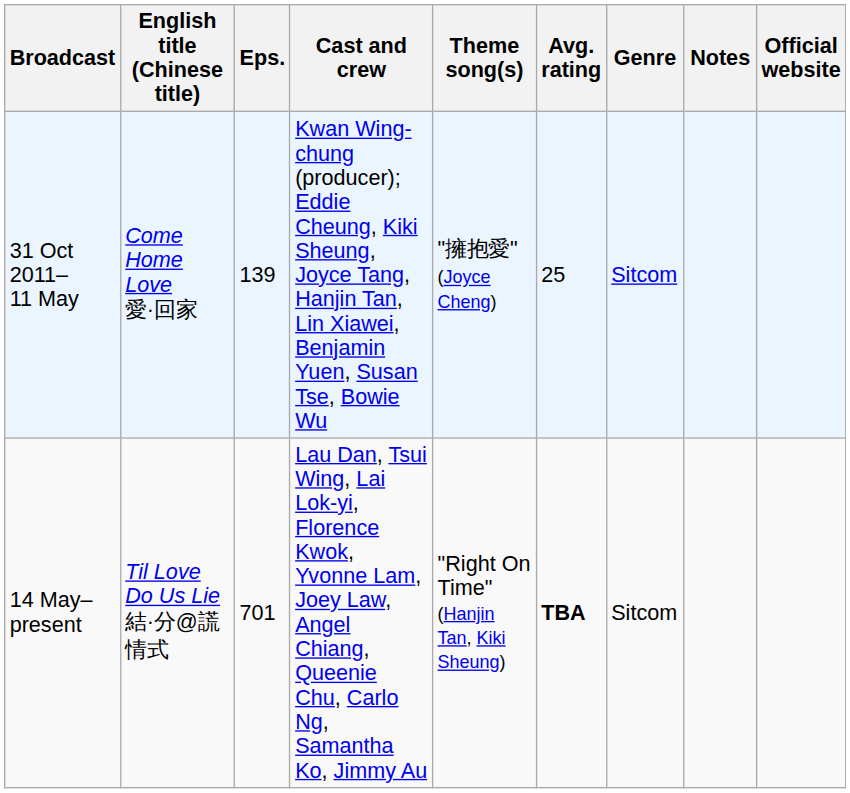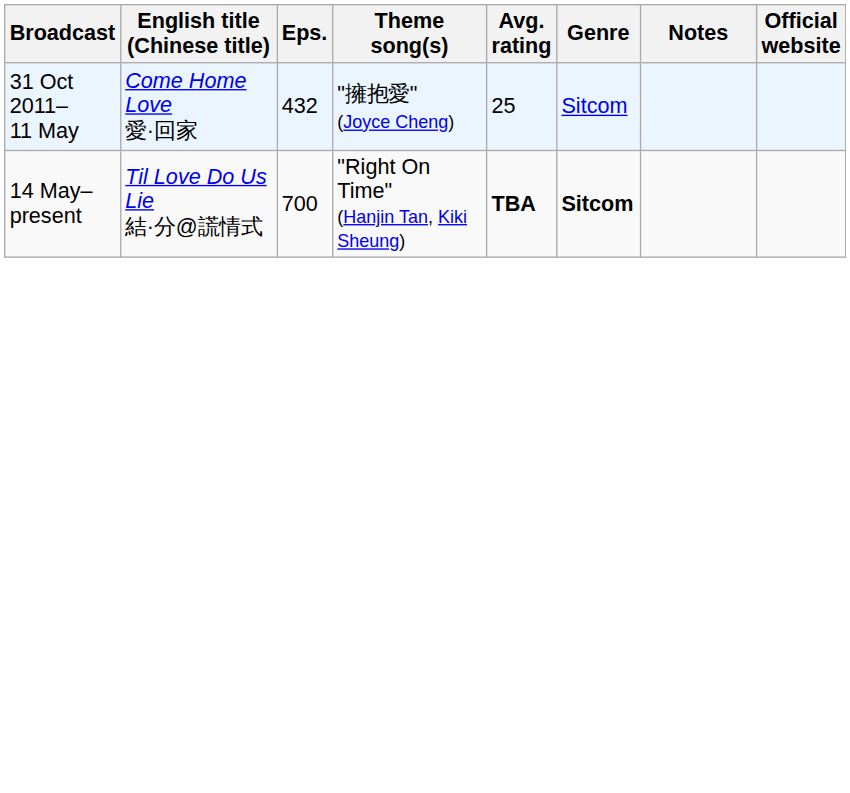- column: Cast and crew | Kwan Wing-chung (producer); Eddie Cheung, Kiki Sheung, Joyce Tang, Hanjin Tan, Lin Xiawei, Benjamin Yuen, Susan Tse, Bowie Wu | Lau Dan, Tsui Wing, Lai Lok-yi, Florence Kwok, Yvonne Lam, Joey Law, Angel Chiang, Queenie Chu, Carlo Ng, Samantha Ko, Jimmy Au
31 Oct 2011– 11 May | Eps.: 139 -> 432
14 May– present | Eps.: 701 -> 700
14 May– present | Genre: normal -> bold
